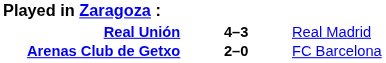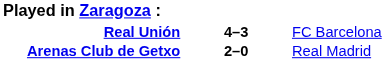Real Unión | column 3: Real Madrid -> FC Barcelona
Arenas Club de Getxo | column 3: FC Barcelona -> Real Madrid
